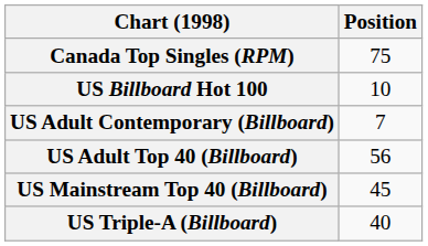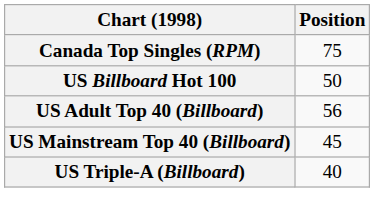US Billboard Hot 100 | Position: 10 -> 50
- row: US Adult Contemporary (Billboard) | 7
